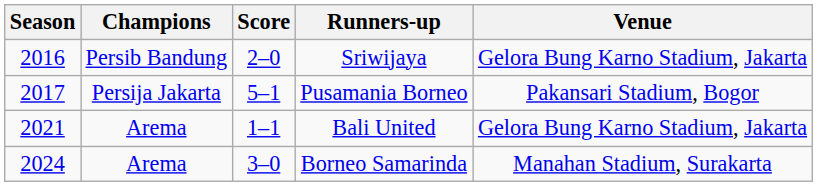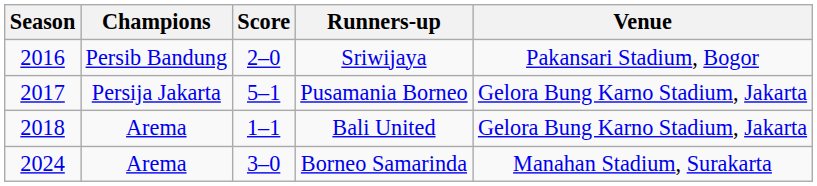Sriwijaya | Venue: Gelora Bung Karno Stadium, Jakarta -> Pakansari Stadium, Bogor
Pusamania Borneo | Venue: Pakansari Stadium, Bogor -> Gelora Bung Karno Stadium, Jakarta
Bali United | Season: 2021 -> 2018
